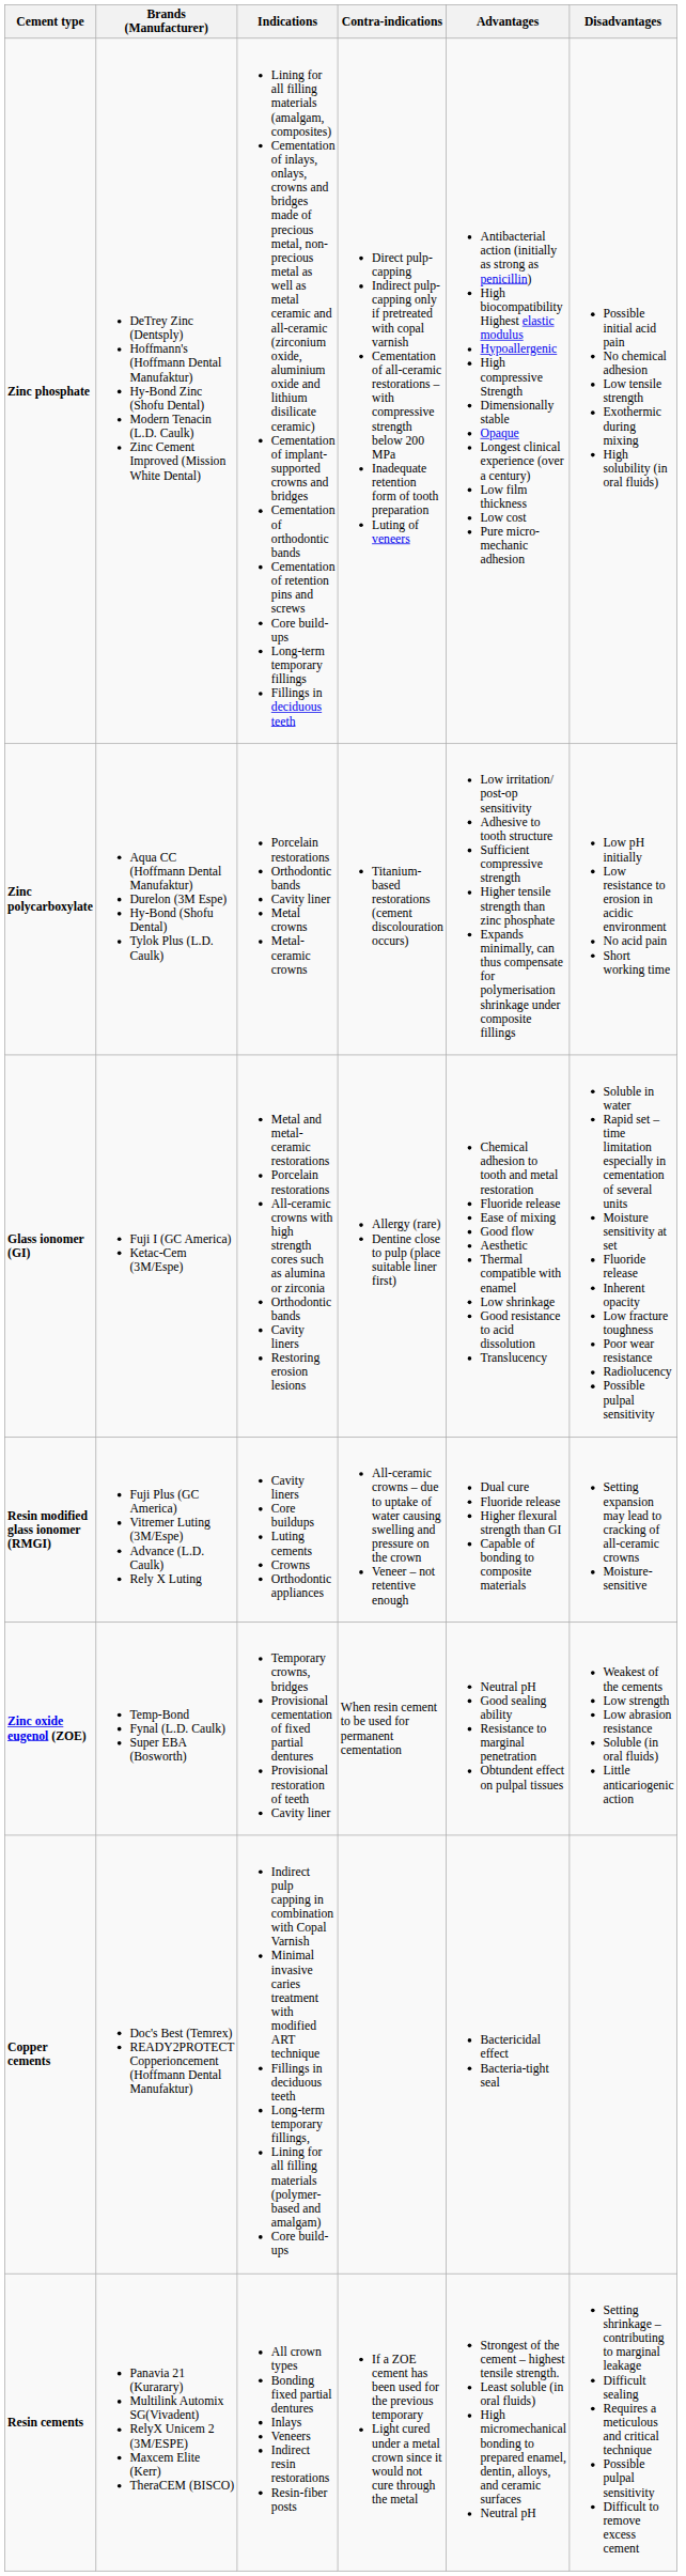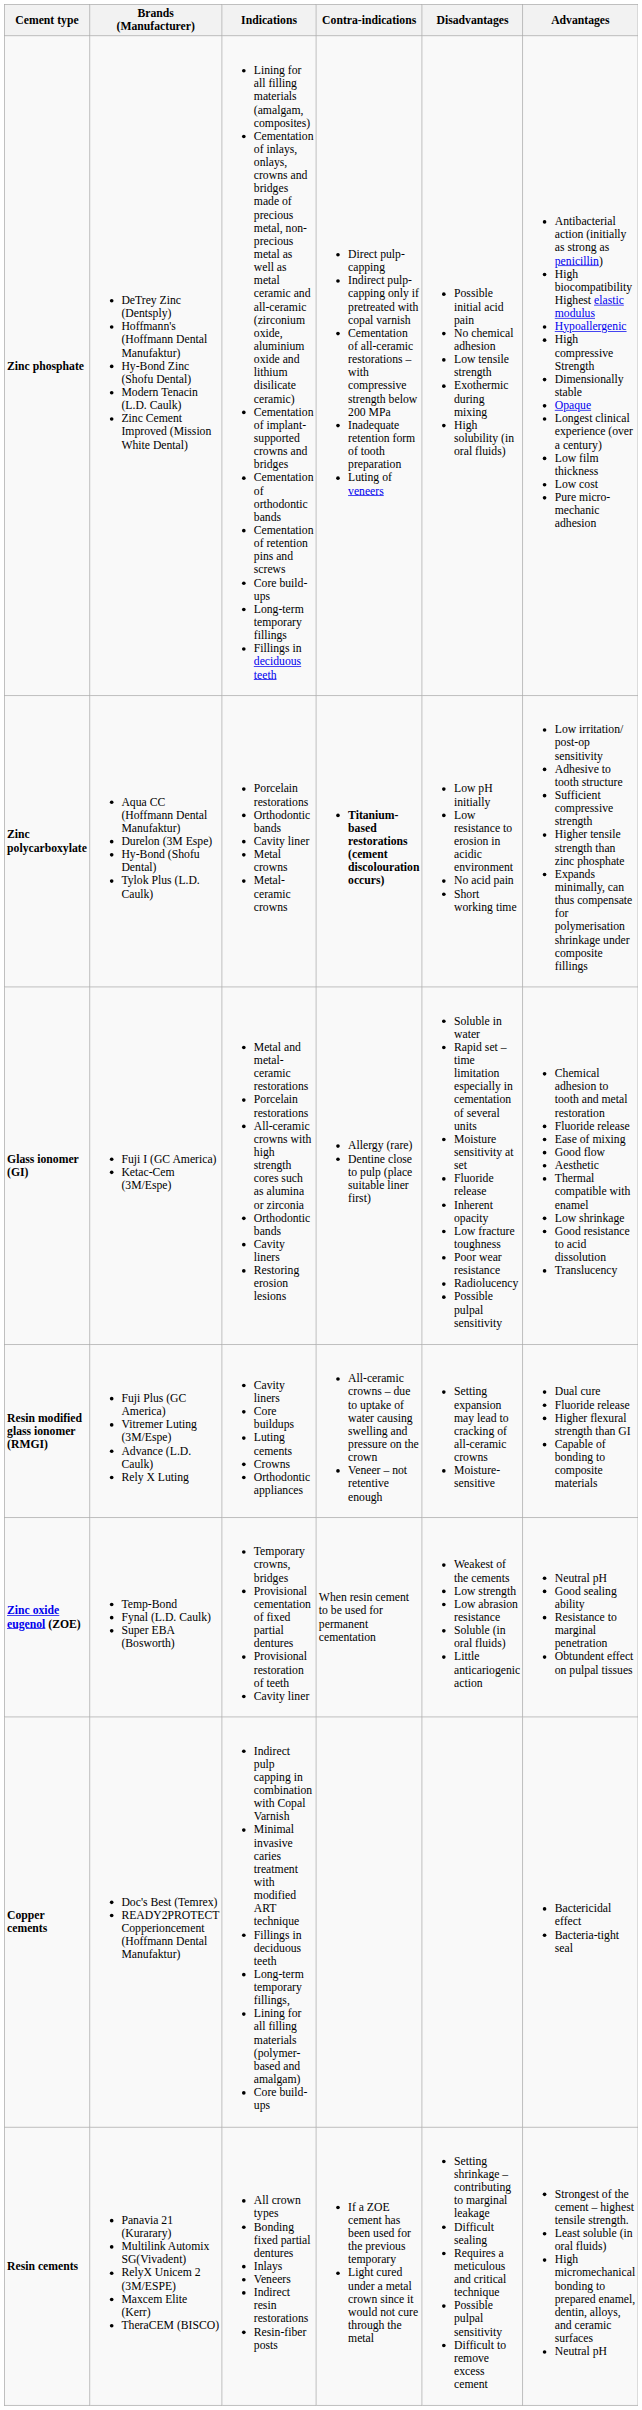columns swapped: Advantages <-> Disadvantages
Zinc polycarboxylate | Contra-indications: normal -> bold
